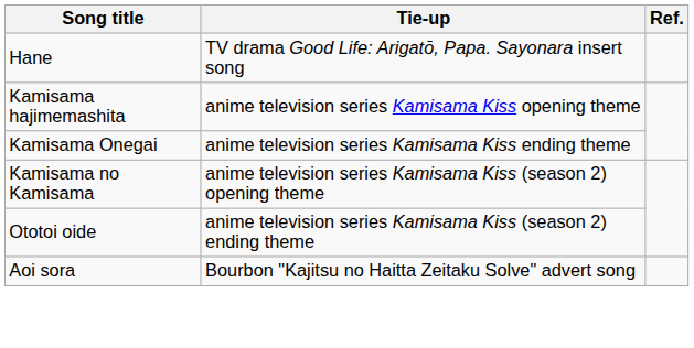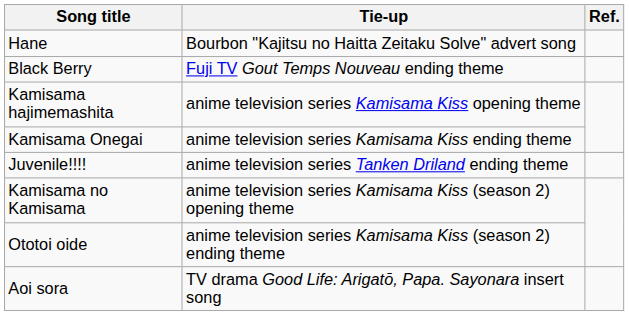Hane | Tie-up: TV drama Good Life: Arigatō, Papa. Sayonara insert song -> Bourbon "Kajitsu no Haitta Zeitaku Solve" advert song
+ row: Black Berry | Fuji TV Gout Temps Nouveau ending theme
+ row: Juvenile!!!! | anime television series Tanken Driland ending theme
Aoi sora | Tie-up: Bourbon "Kajitsu no Haitta Zeitaku Solve" advert song -> TV drama Good Life: Arigatō, Papa. Sayonara insert song
